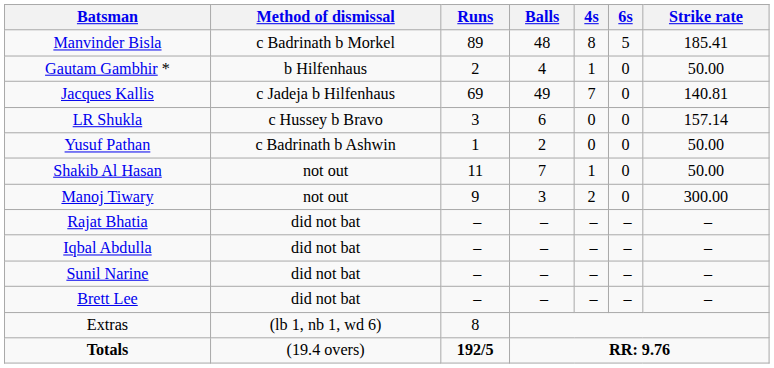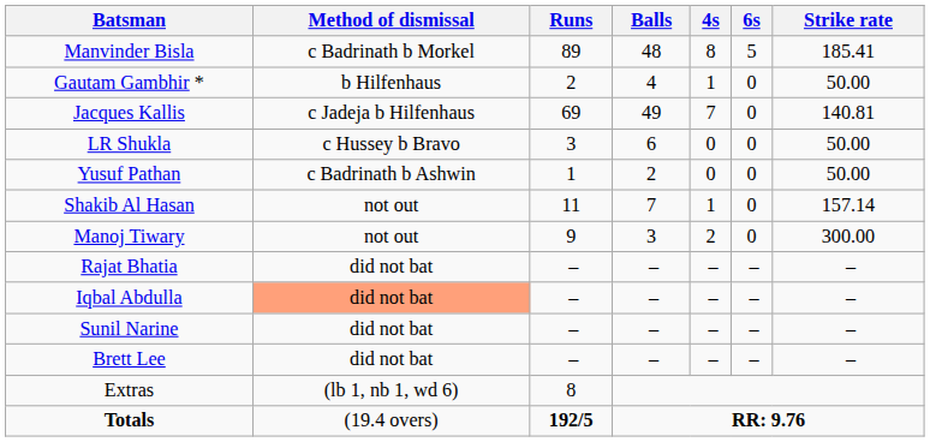LR Shukla | Strike rate: 157.14 -> 50.00
Shakib Al Hasan | Strike rate: 50.00 -> 157.14
Iqbal Abdulla | Method of dismissal: no background -> lightsalmon background
